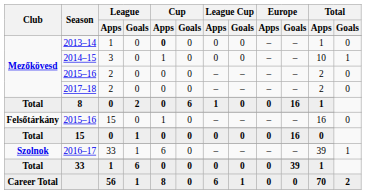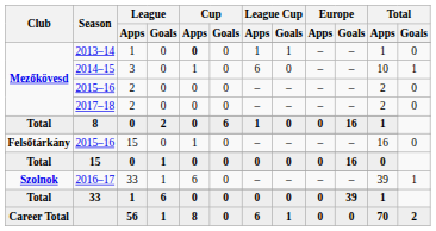2013–14 | League Cup / Apps: 0 -> 1
2013–14 | League Cup / Goals: 0 -> 1
2014–15 | League Cup / Apps: 0 -> 6
